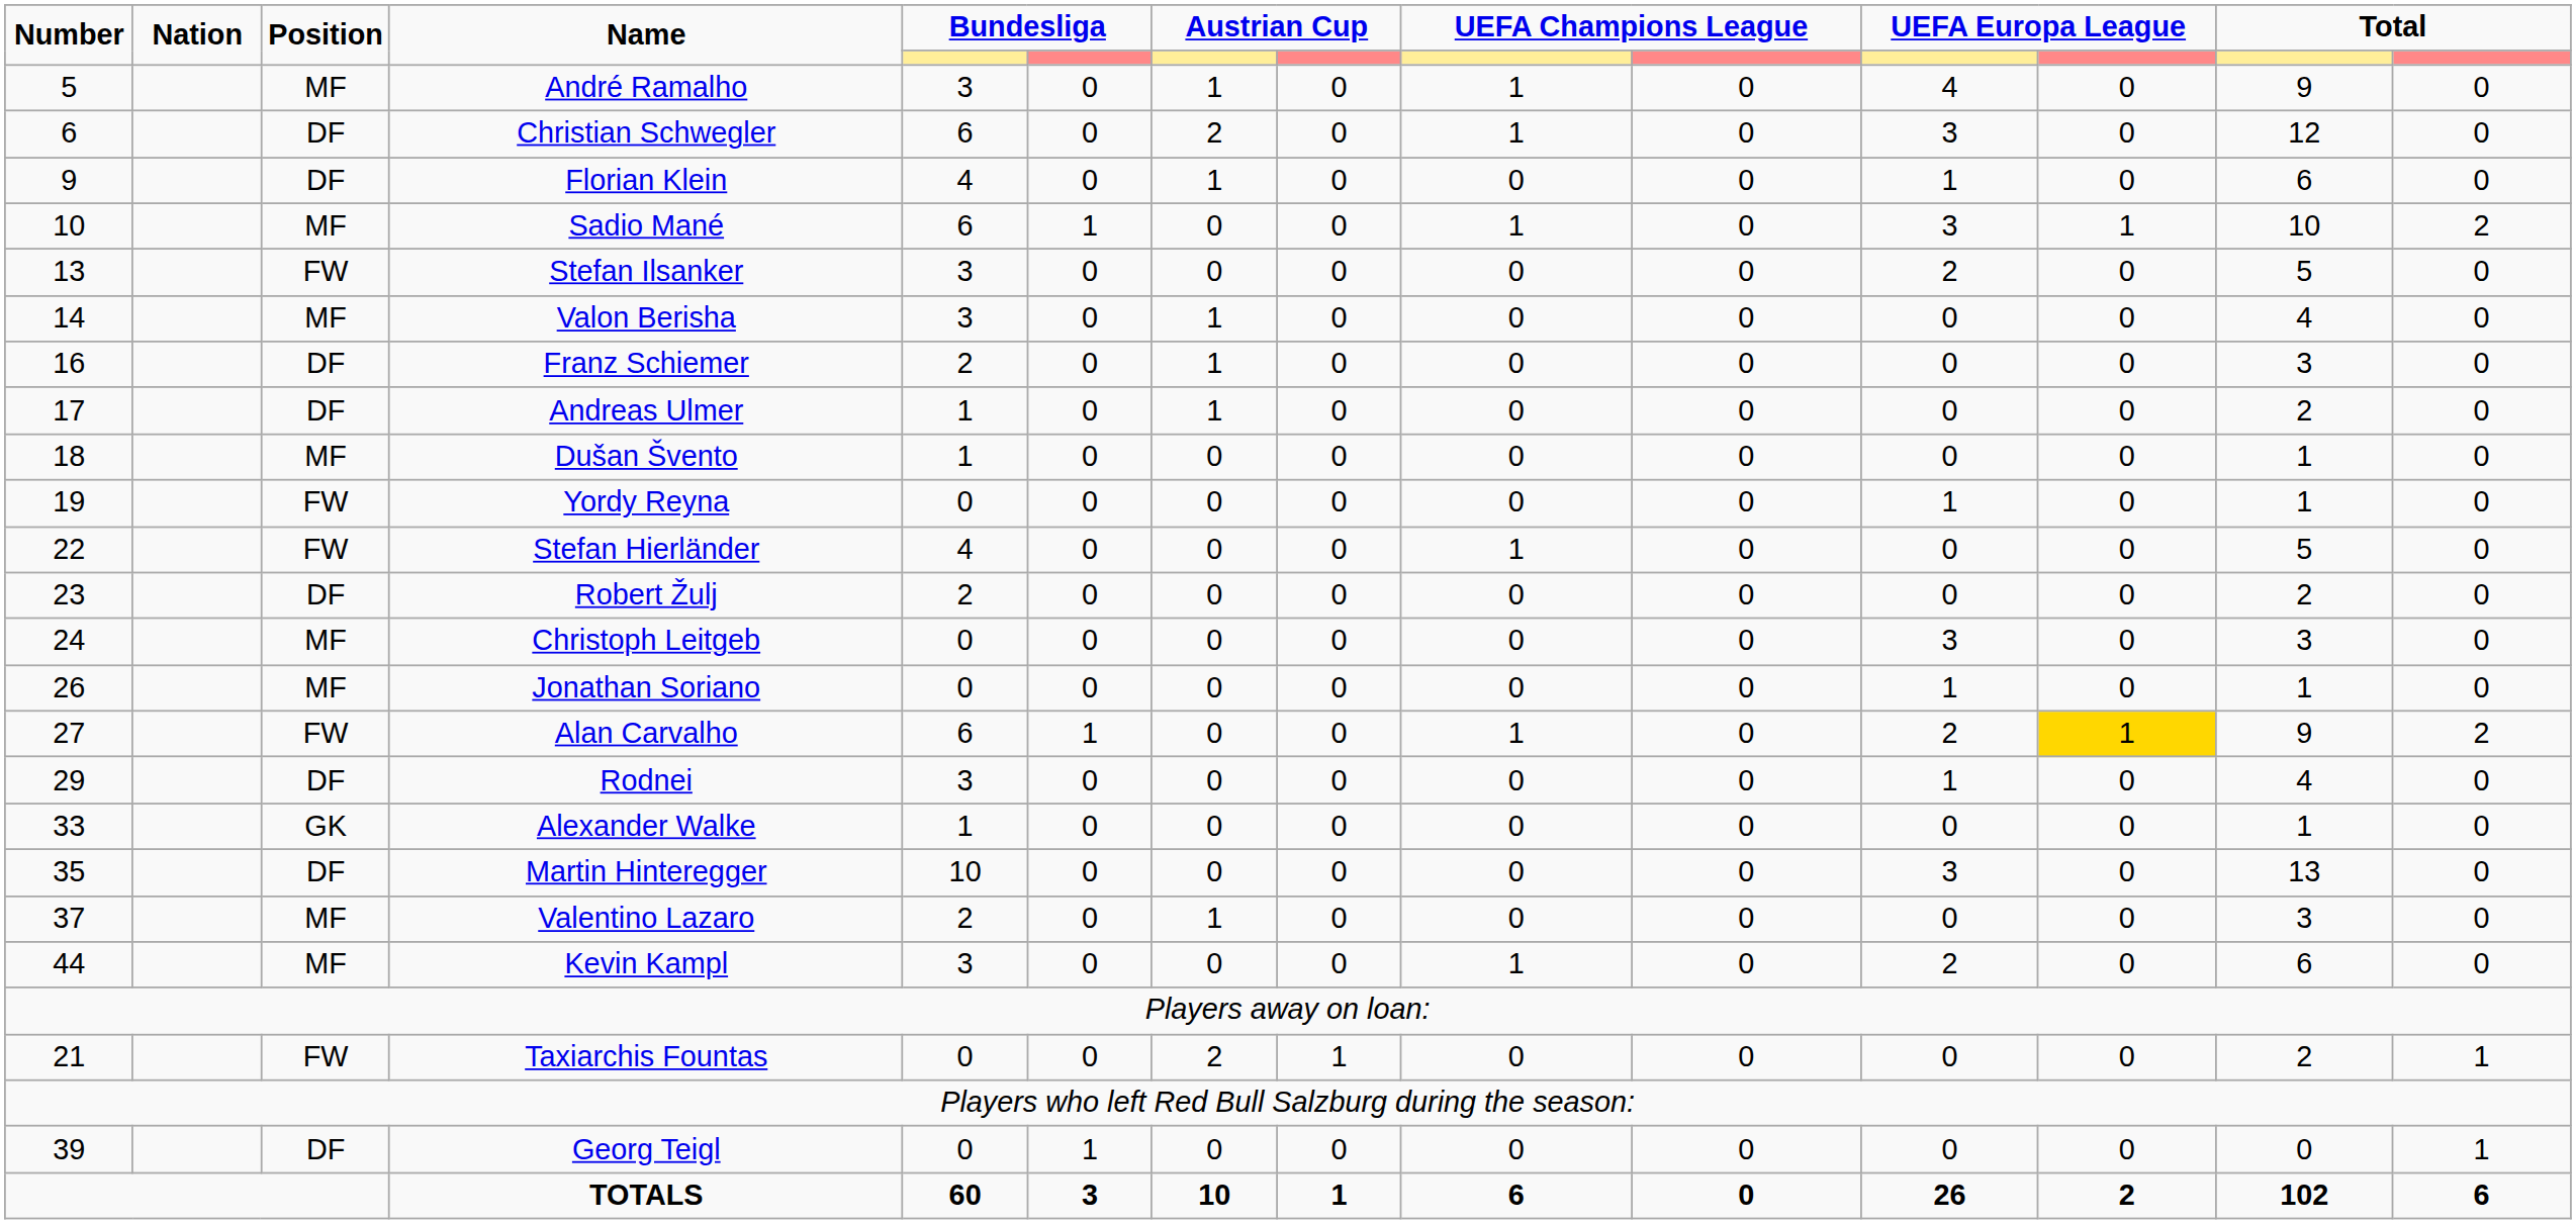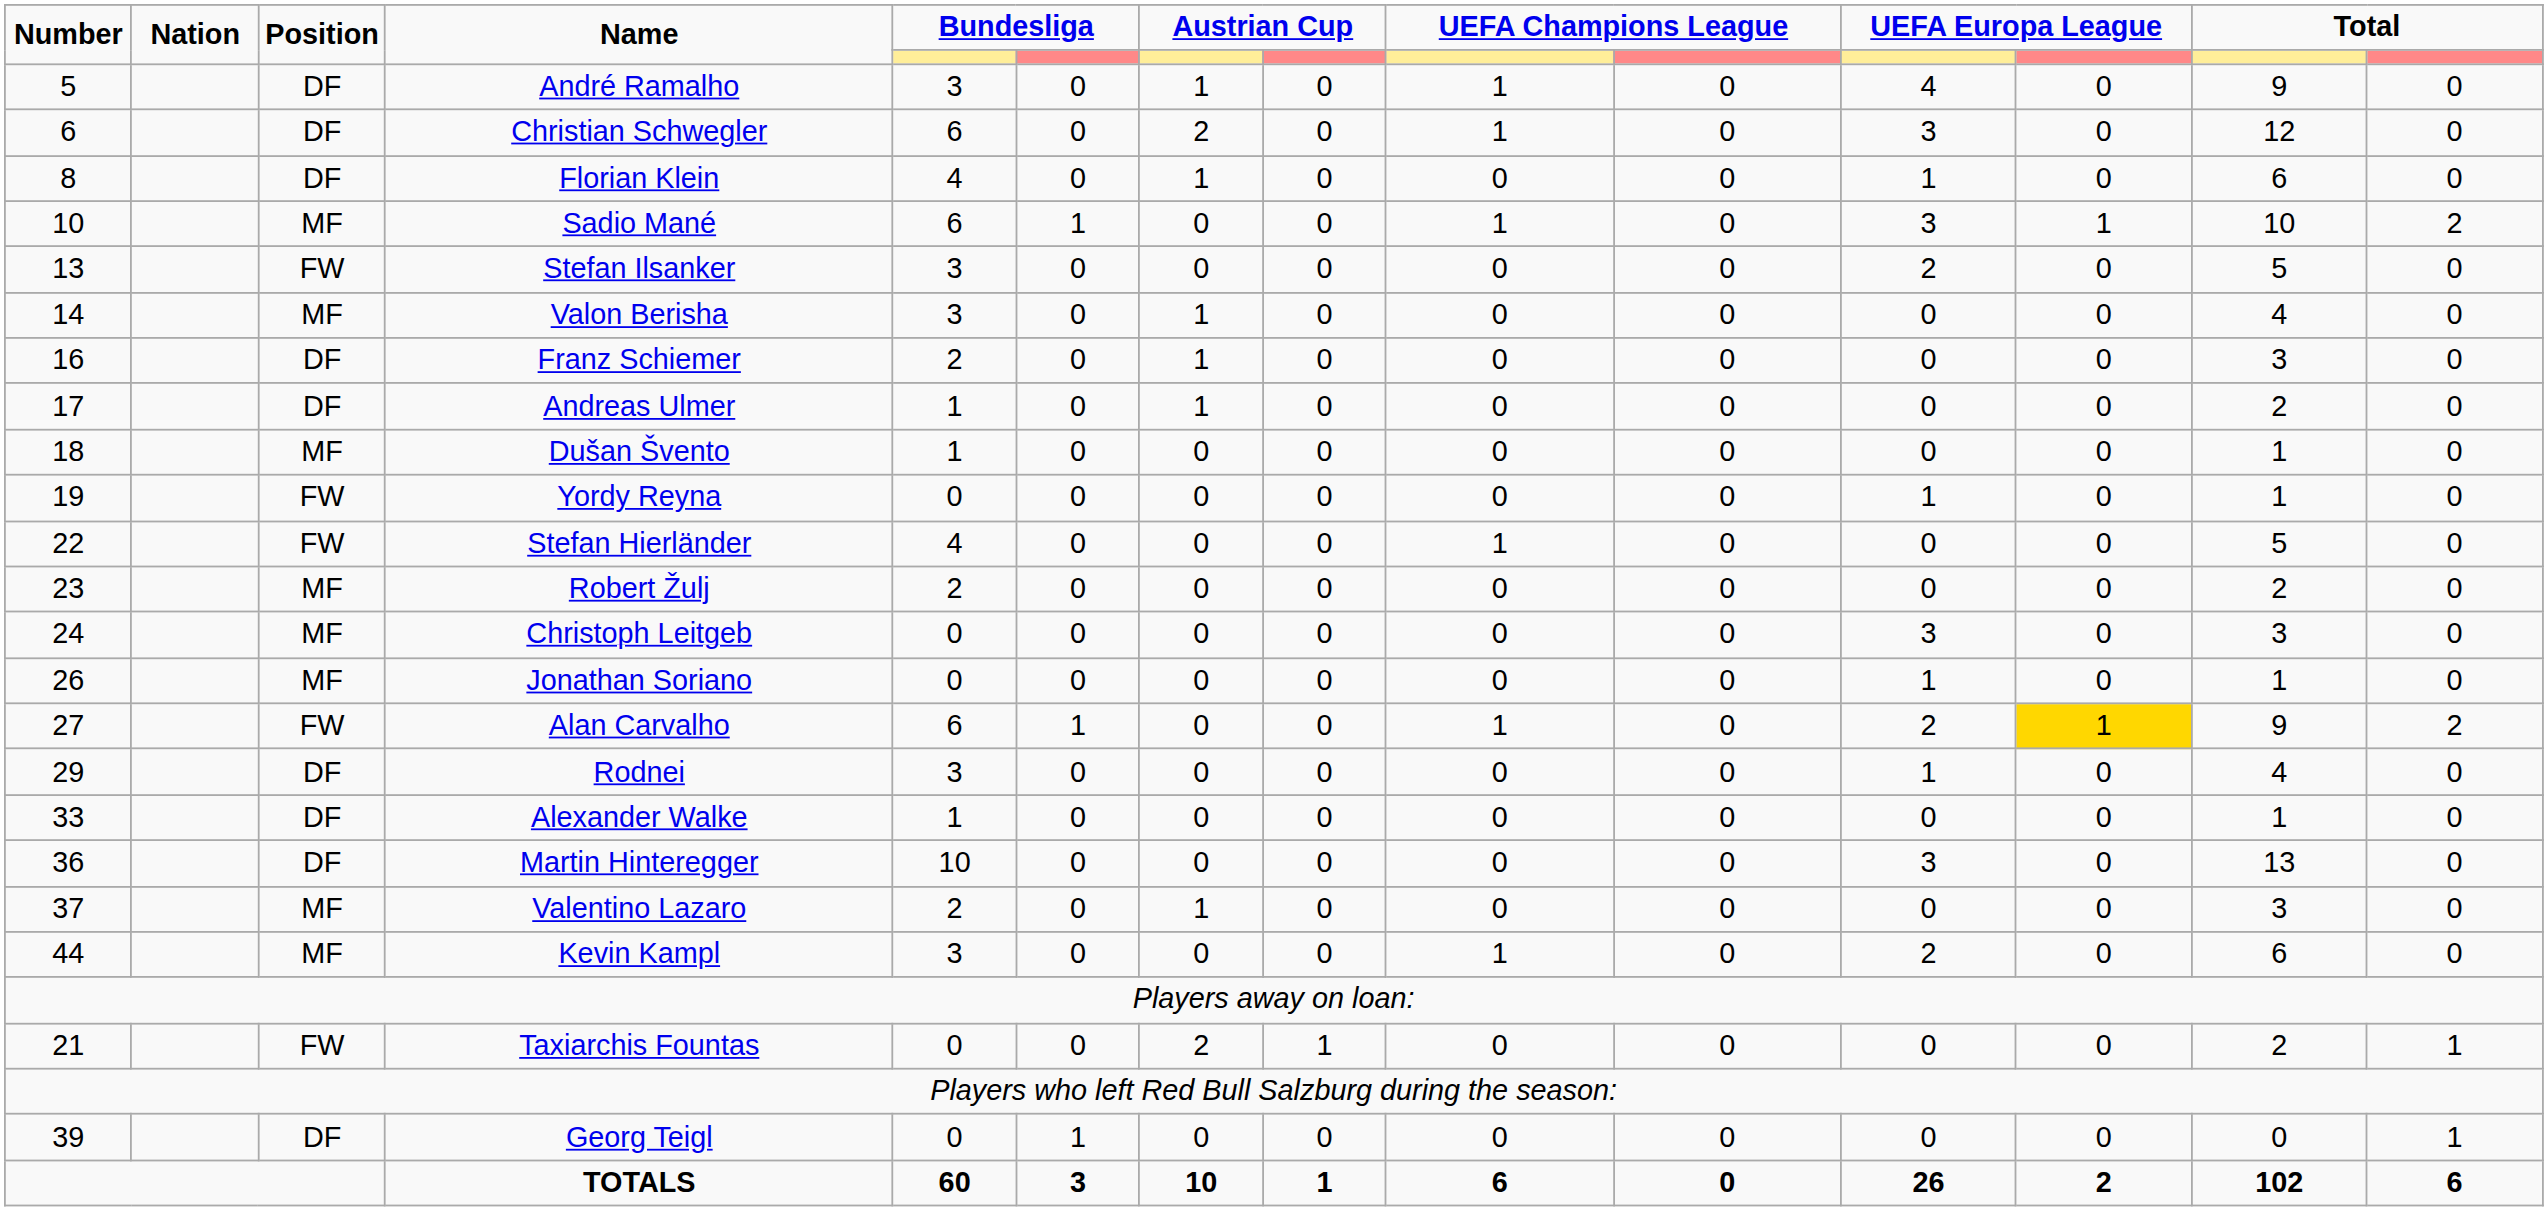André Ramalho | Position: MF -> DF
Florian Klein | Number: 9 -> 8
Robert Žulj | Position: DF -> MF
Alexander Walke | Position: GK -> DF
Martin Hinteregger | Number: 35 -> 36
